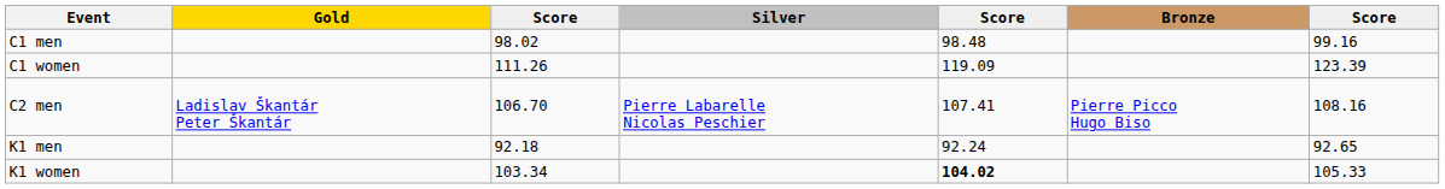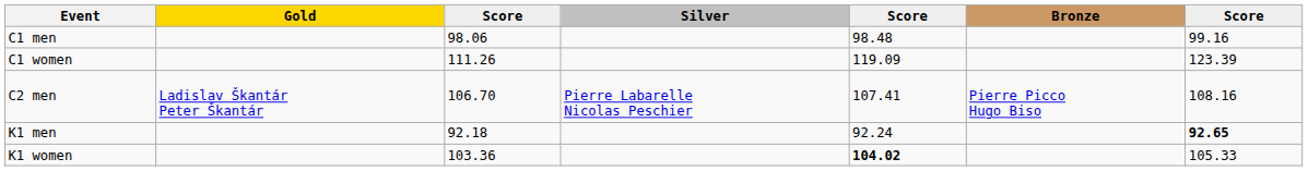C1 men | column 3: 98.02 -> 98.06
K1 men | column 7: normal -> bold
K1 women | column 3: 103.34 -> 103.36
